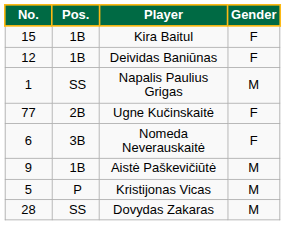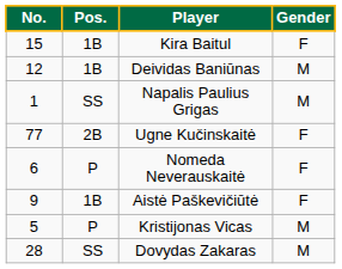Deividas Baniūnas | Gender: F -> M
Nomeda Neverauskaitė | Pos.: 3B -> P
Aistė Paškevičiūtė | Gender: M -> F
